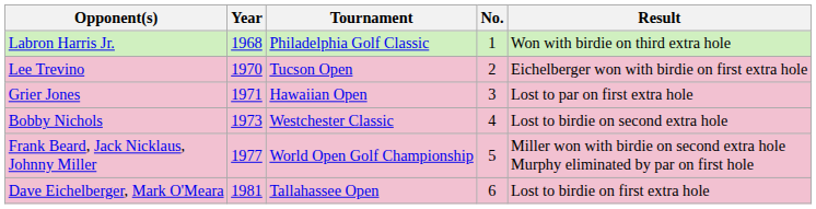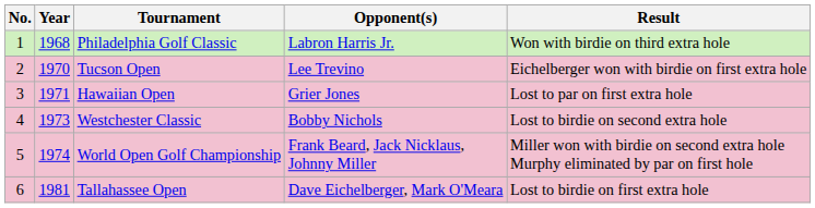columns swapped: No. <-> Opponent(s)
World Open Golf Championship | Year: 1977 -> 1974
